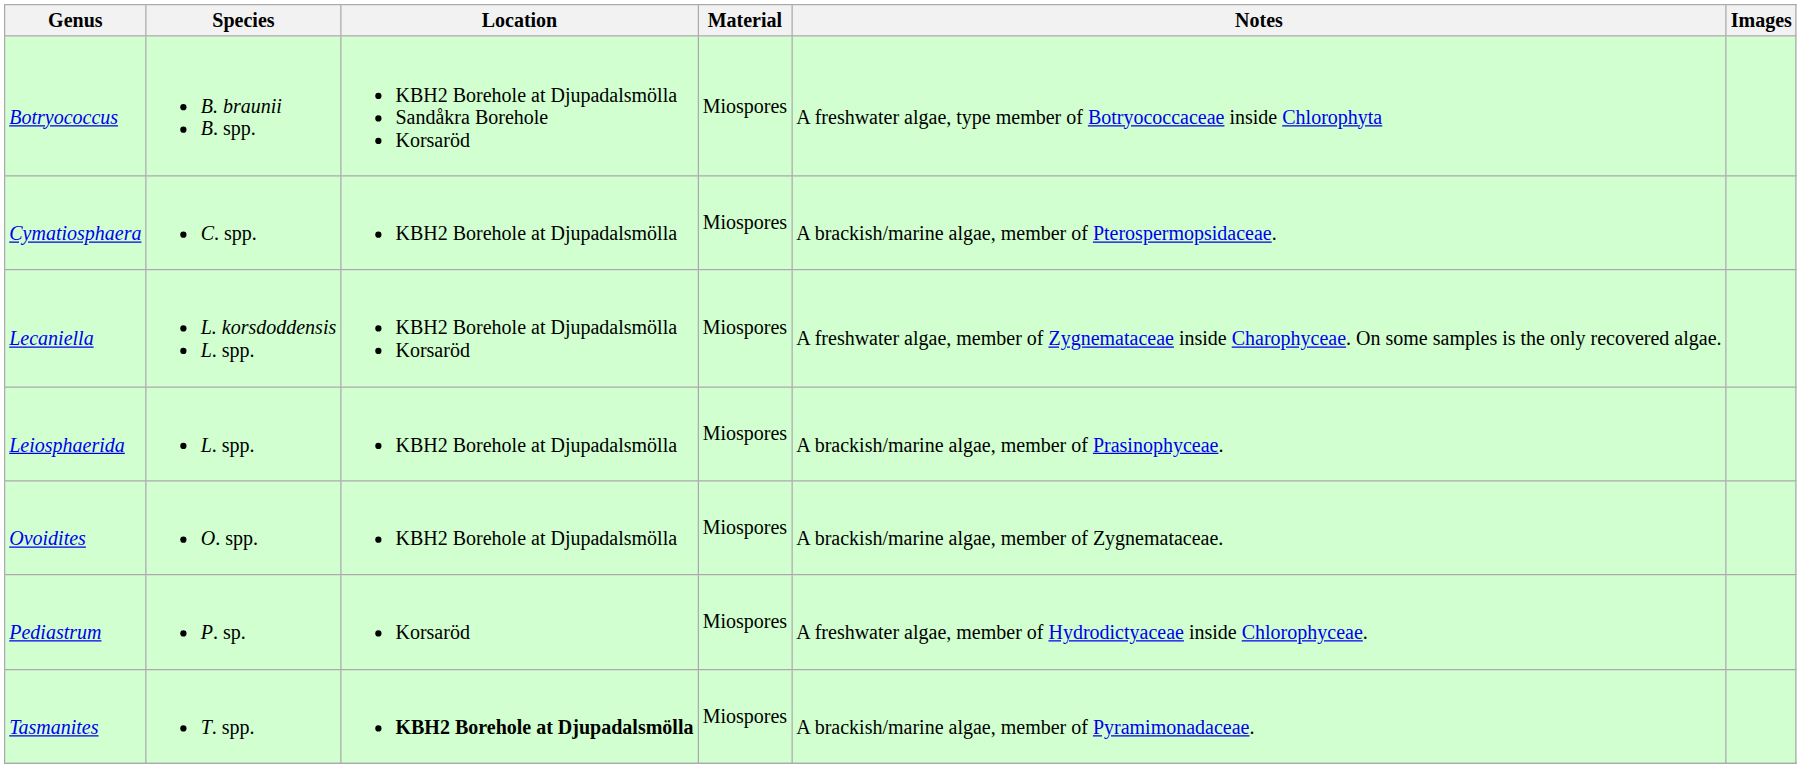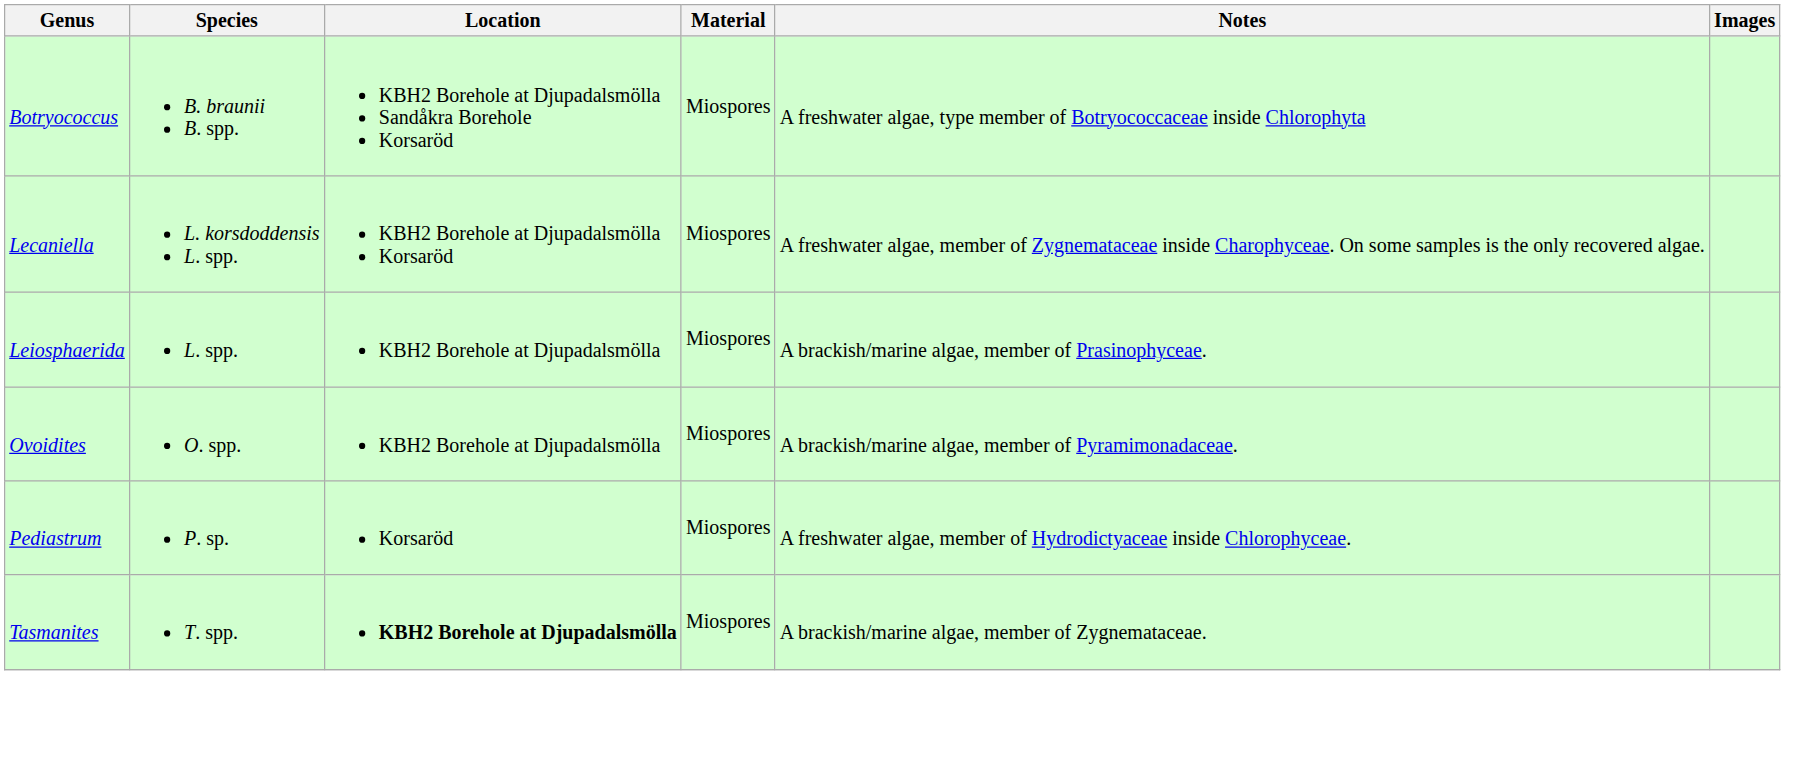- row: Cymatiosphaera | C. spp. | KBH2 Borehole at Djupadalsmölla | Miospores | A brackish/marine algae, member of Pterospermopsidaceae.
Ovoidites | Notes: A brackish/marine algae, member of Zygnemataceae. -> A brackish/marine algae, member of Pyramimonadaceae.
Tasmanites | Notes: A brackish/marine algae, member of Pyramimonadaceae. -> A brackish/marine algae, member of Zygnemataceae.
